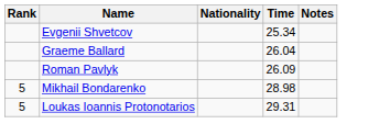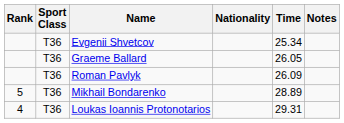+ column: Sport Class | T36 | T36 | T36 | T36 | T36
Graeme Ballard | Time: 26.04 -> 26.05
Mikhail Bondarenko | Time: 28.98 -> 28.89
Loukas Ioannis Protonotarios | Rank: 5 -> 4
